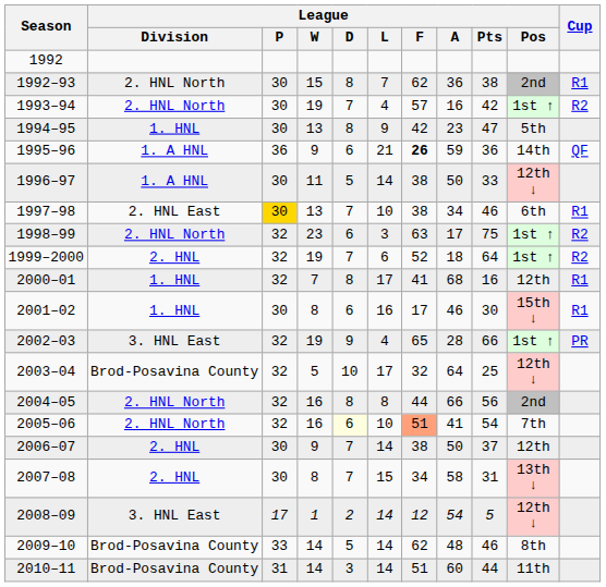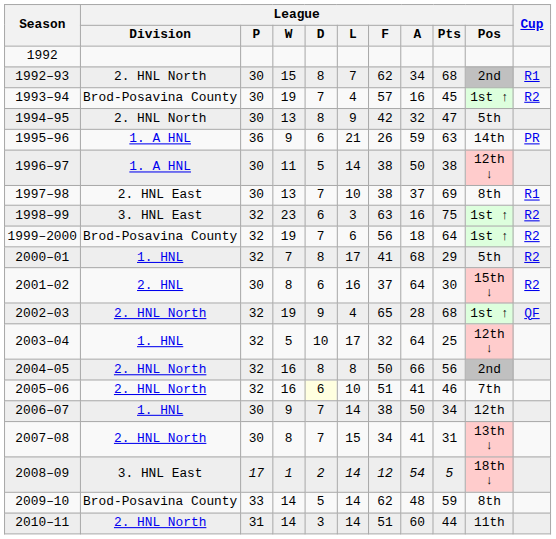1992–93 | League / A: 36 -> 34
1992–93 | League / Pts: 38 -> 68
1993–94 | League / Division: 2. HNL North -> Brod-Posavina County
1993–94 | League / Pts: 42 -> 45
1994–95 | League / Division: 1. HNL -> 2. HNL North
1994–95 | League / A: 23 -> 32
1995–96 | League / F: bold -> normal
1995–96 | League / Pts: 36 -> 63
1995–96 | Cup: QF -> PR
1996–97 | League / Pts: 33 -> 38
1997–98 | League / P: gold background -> no background
1997–98 | League / A: 34 -> 37
1997–98 | League / Pts: 46 -> 69
1997–98 | League / Pos: 6th -> 8th
1998–99 | League / Division: 2. HNL North -> 3. HNL East
1998–99 | League / A: 17 -> 16
1999–2000 | League / Division: 2. HNL -> Brod-Posavina County
1999–2000 | League / F: 52 -> 56
2000–01 | League / Pts: 16 -> 29
2000–01 | League / Pos: 12th -> 5th
2000–01 | Cup: R1 -> R2
2001–02 | League / Division: 1. HNL -> 2. HNL
2001–02 | League / F: 17 -> 37
2001–02 | League / A: 46 -> 64
2001–02 | Cup: R1 -> R2
2002–03 | League / Division: 3. HNL East -> 2. HNL North
2002–03 | League / Pts: 66 -> 68
2002–03 | Cup: PR -> QF
2003–04 | League / Division: Brod-Posavina County -> 1. HNL
2004–05 | League / F: 44 -> 50
2005–06 | League / F: lightsalmon background -> no background
2005–06 | League / Pts: 54 -> 46
2006–07 | League / Division: 2. HNL -> 1. HNL
2006–07 | League / Pts: 37 -> 34
2007–08 | League / Division: 2. HNL -> 2. HNL North
2007–08 | League / A: 58 -> 41
2008–09 | League / Pos: 12th ↓ -> 18th ↓
2009–10 | League / Pts: 46 -> 59
2010–11 | League / Division: Brod-Posavina County -> 2. HNL North
